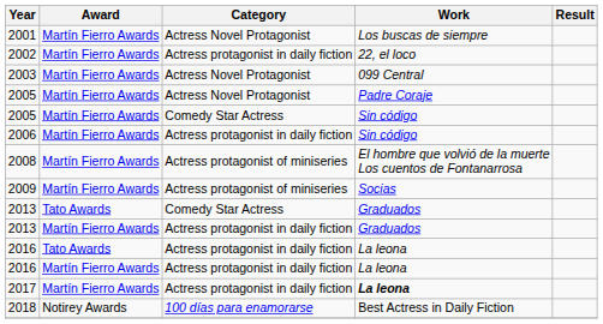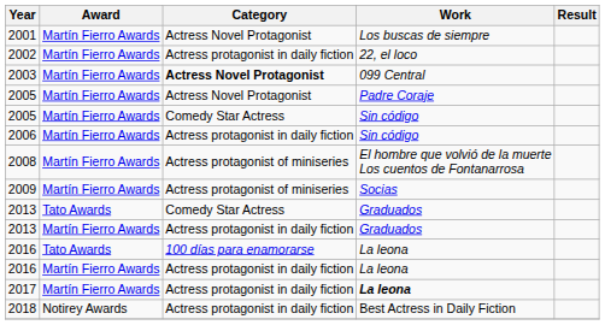2003 | Category: normal -> bold
2016 / Tato Awards | Category: Actress protagonist in daily fiction -> 100 días para enamorarse
2018 | Category: 100 días para enamorarse -> Actress protagonist in daily fiction
